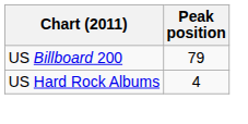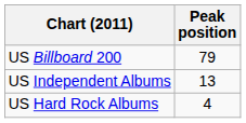+ row: US Independent Albums | 13
